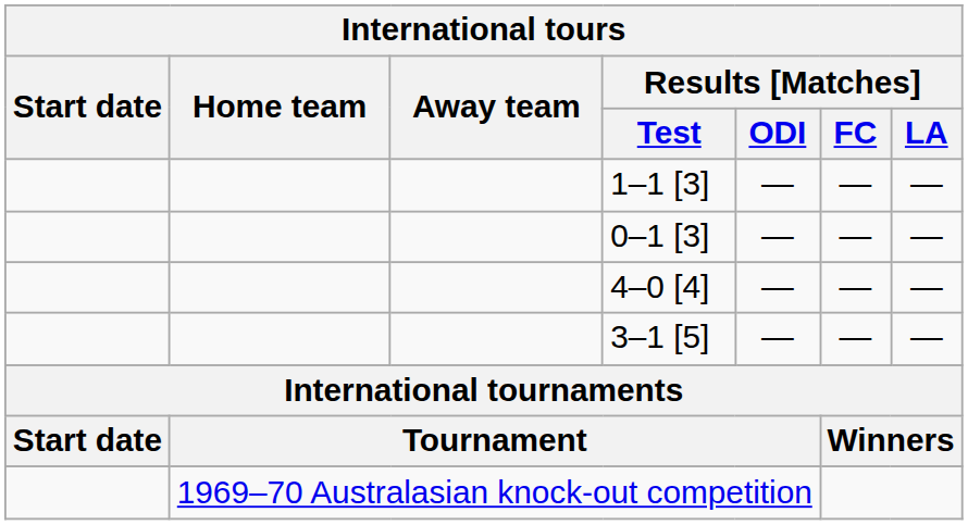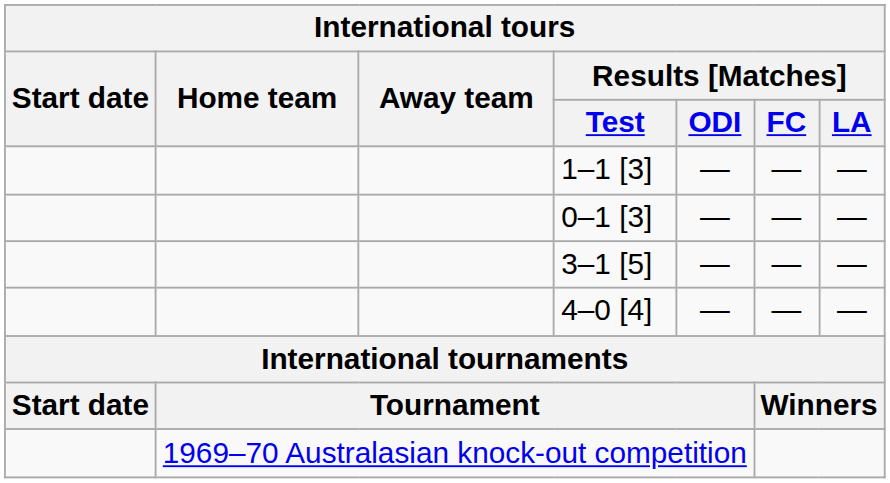rows swapped: 3–1 [5] <-> 4–0 [4]
